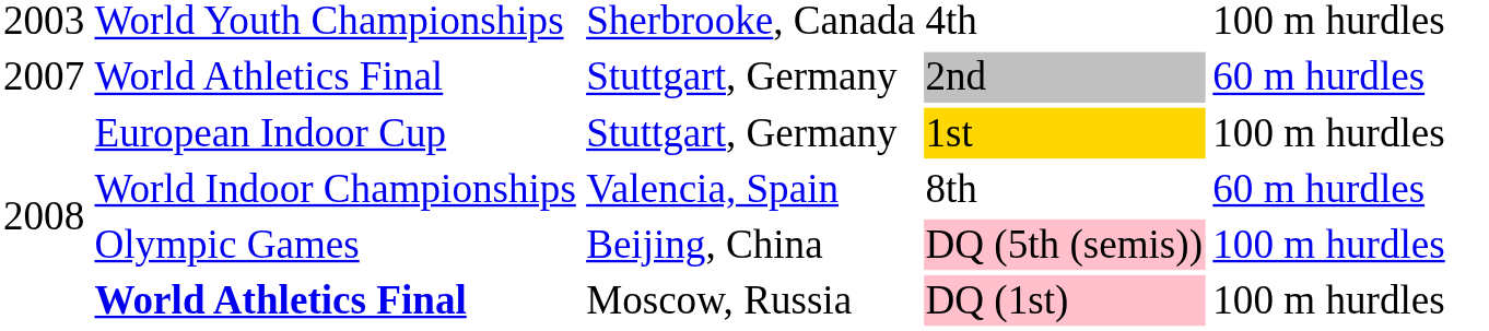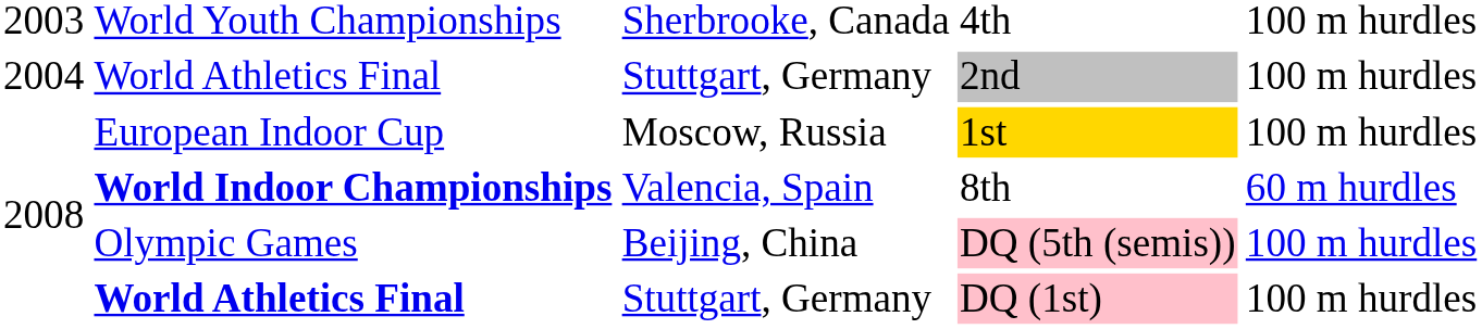2nd | column 1: 2007 -> 2004
2nd | column 5: 60 m hurdles -> 100 m hurdles
1st | column 3: Stuttgart, Germany -> Moscow, Russia
8th | column 2: normal -> bold
DQ (1st) | column 3: Moscow, Russia -> Stuttgart, Germany
